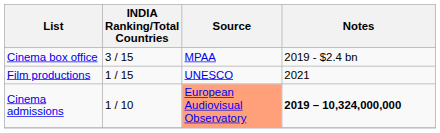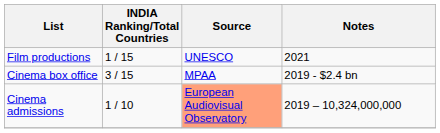rows swapped: Film productions <-> Cinema box office
Cinema admissions | Notes: bold -> normal
